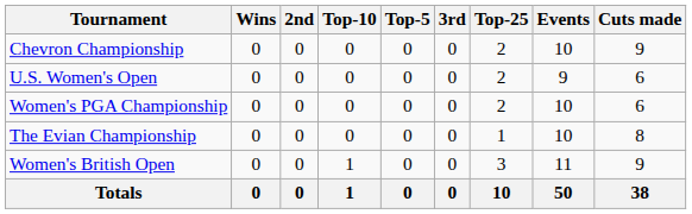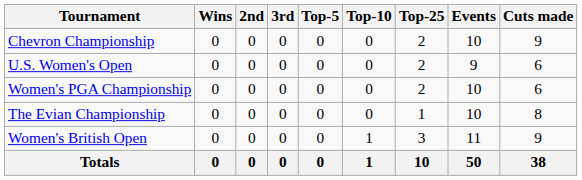columns swapped: 3rd <-> Top-10
